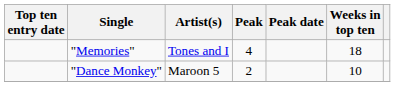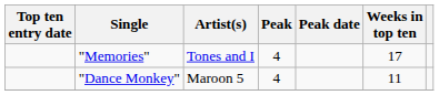"Memories" | Weeks in top ten: 18 -> 17
"Dance Monkey" | Peak: 2 -> 4
"Dance Monkey" | Weeks in top ten: 10 -> 11
